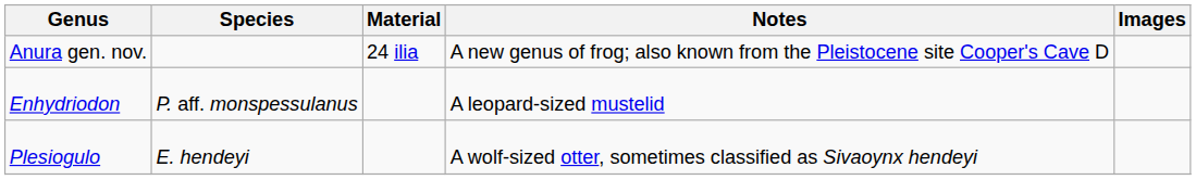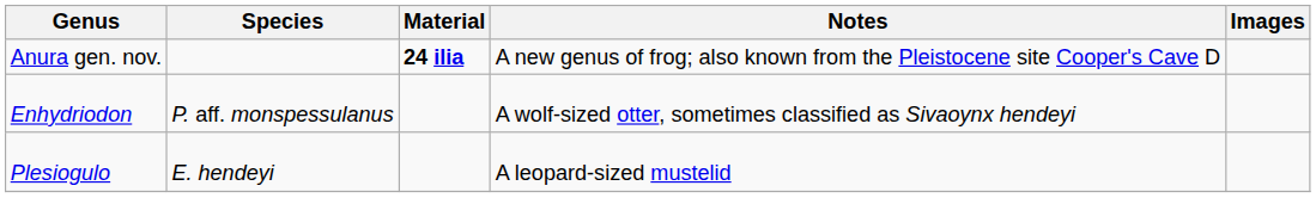Anura gen. nov. | Material: normal -> bold
Enhydriodon | Notes: A leopard-sized mustelid -> A wolf-sized otter, sometimes classified as Sivaoynx hendeyi
Plesiogulo | Notes: A wolf-sized otter, sometimes classified as Sivaoynx hendeyi -> A leopard-sized mustelid
